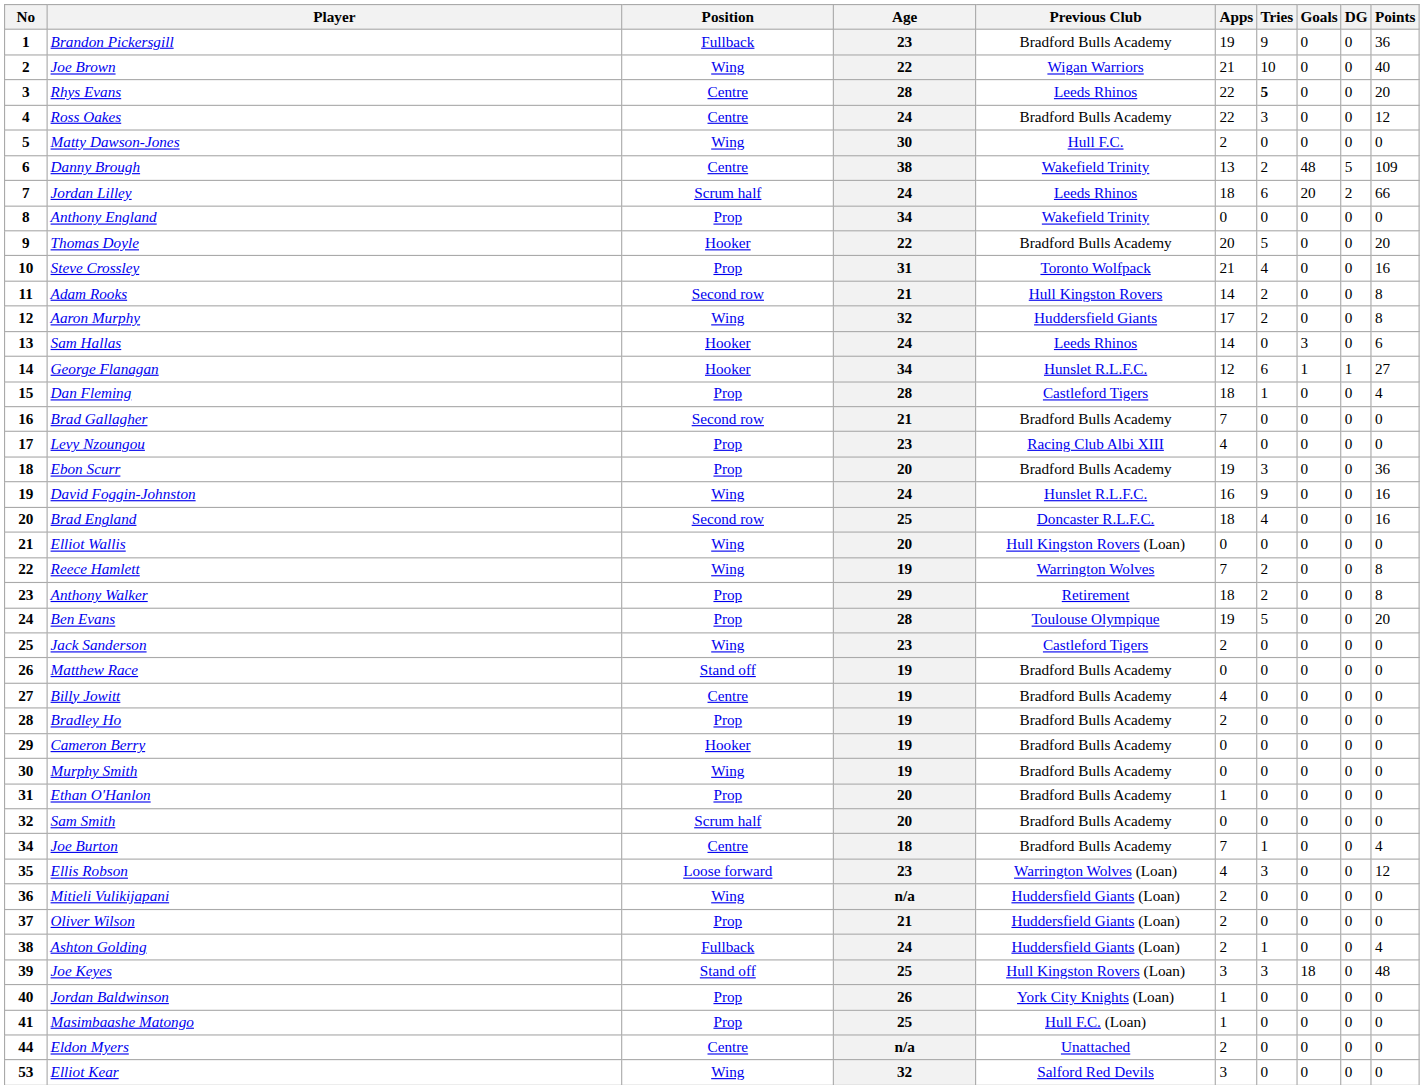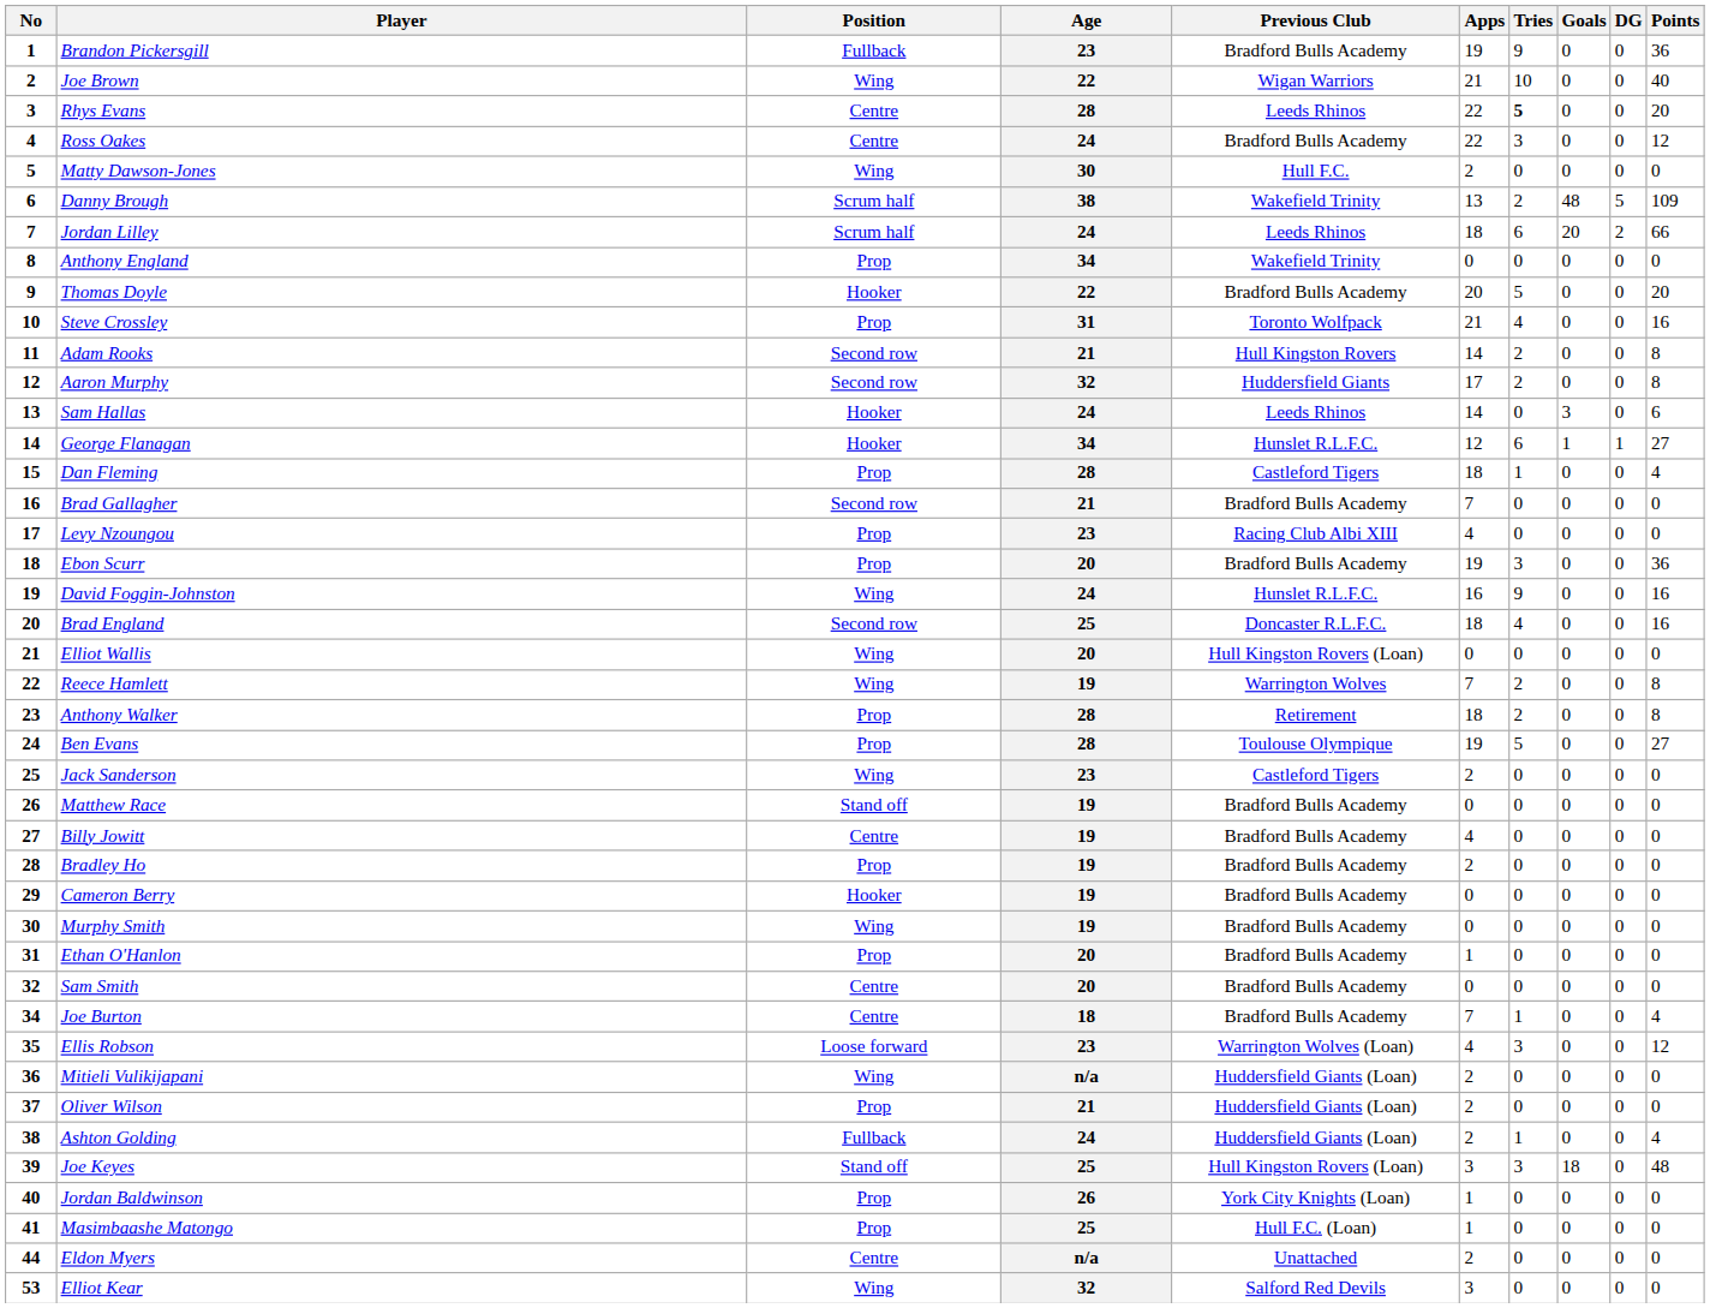Danny Brough | Position: Centre -> Scrum half
Aaron Murphy | Position: Wing -> Second row
Anthony Walker | Age: 29 -> 28
Ben Evans | Points: 20 -> 27
Sam Smith | Position: Scrum half -> Centre
